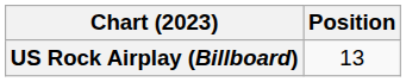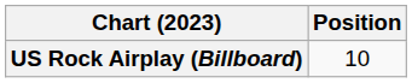US Rock Airplay (Billboard) | Position: 13 -> 10
